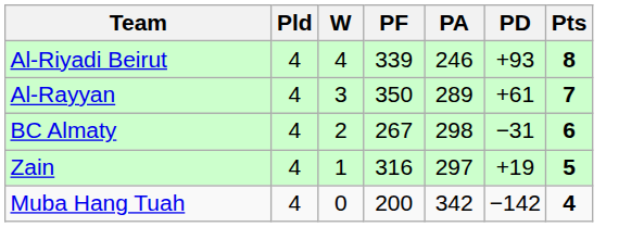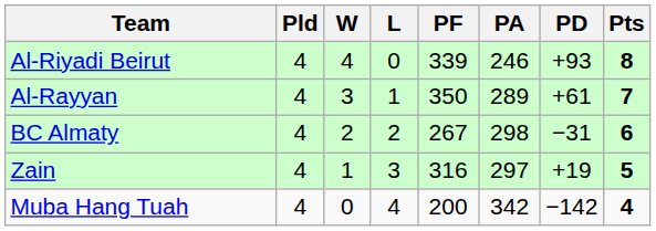+ column: L | 0 | 1 | 2 | 3 | 4
